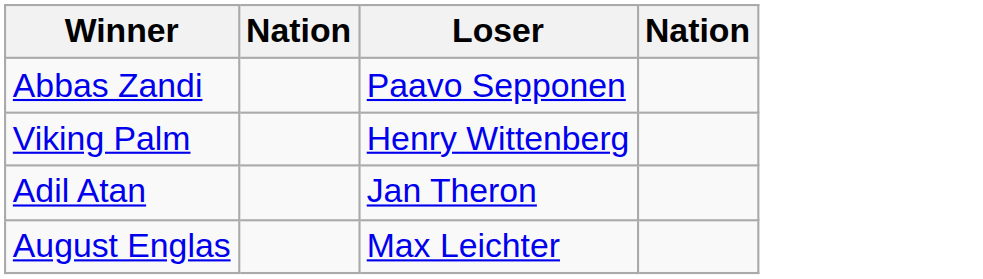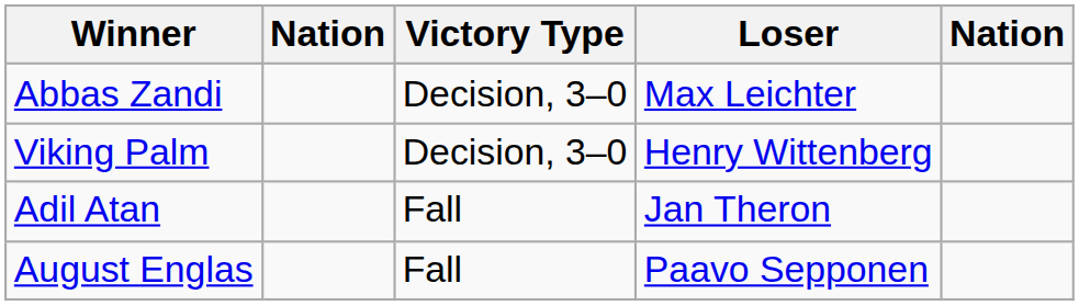+ column: Victory Type | Decision, 3–0 | Decision, 3–0 | Fall | Fall
Abbas Zandi | Loser: Paavo Sepponen -> Max Leichter
August Englas | Loser: Max Leichter -> Paavo Sepponen
